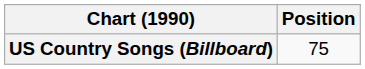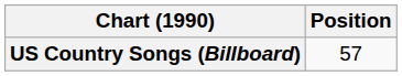US Country Songs (Billboard) | Position: 75 -> 57
